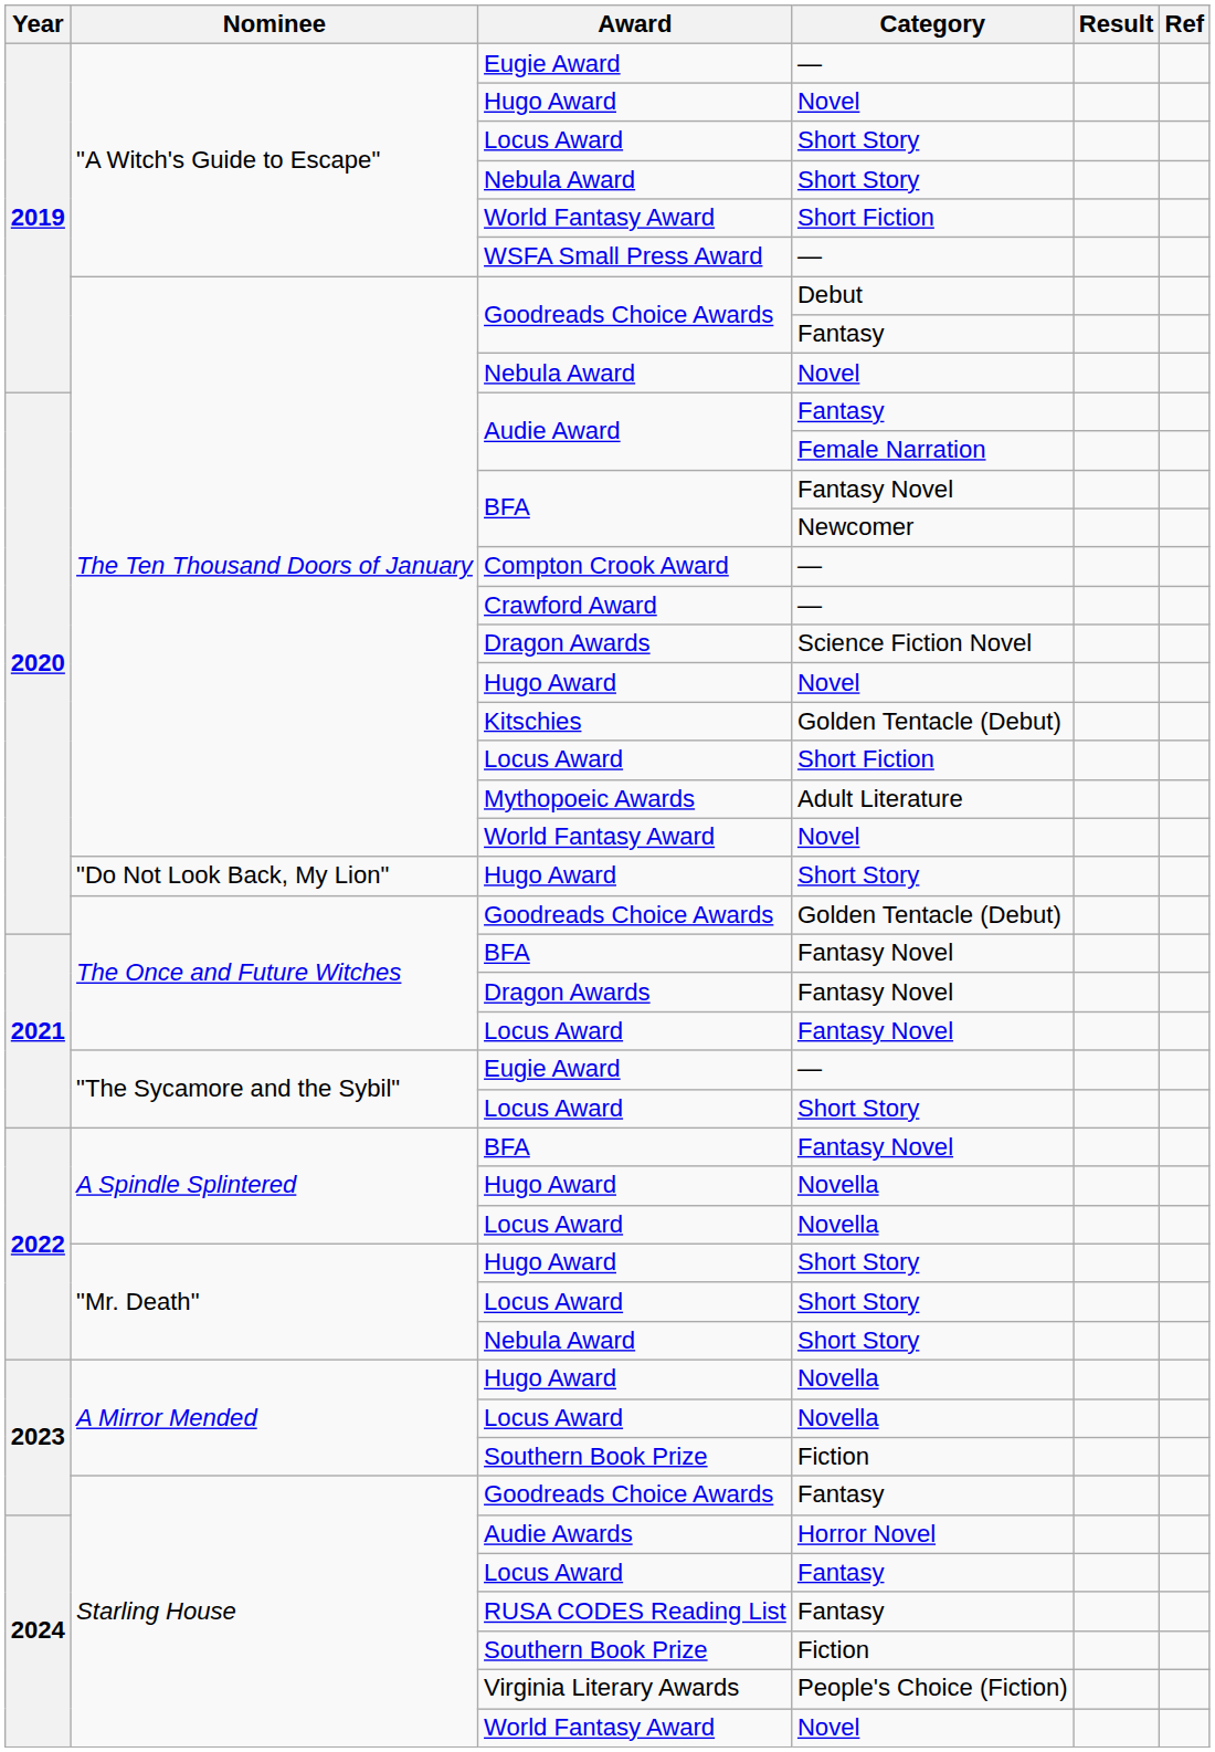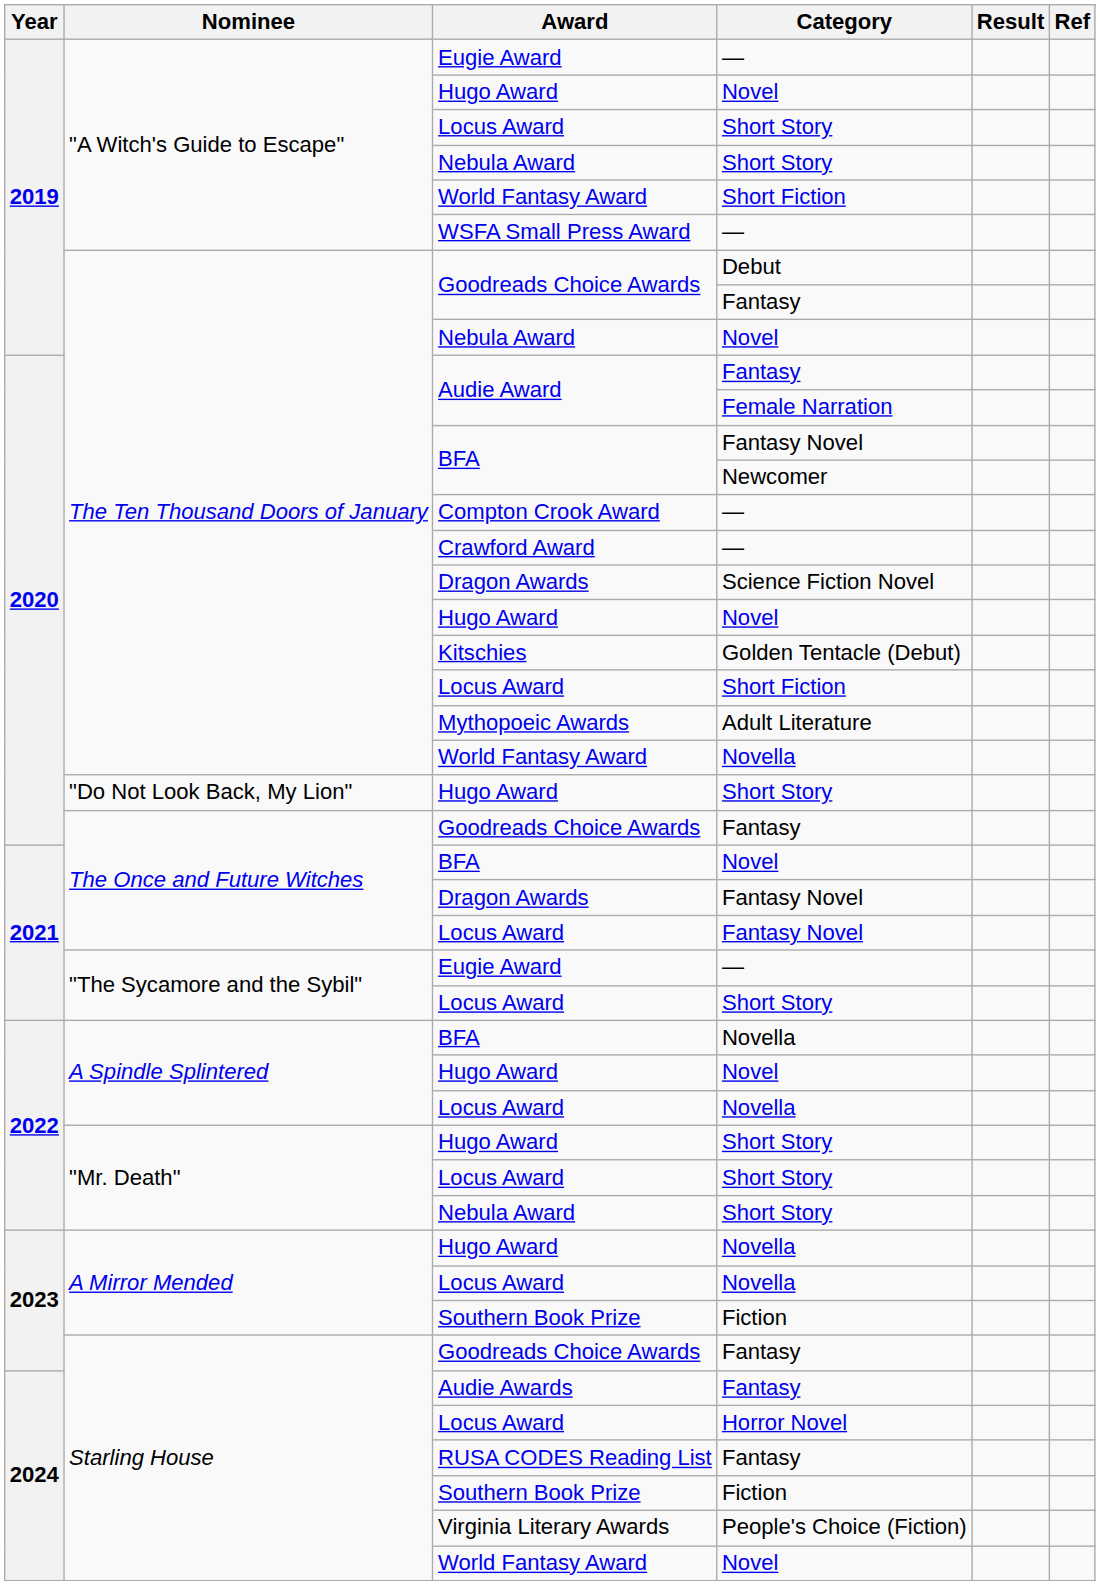The Ten Thousand Doors of January / World Fantasy Award | Category: Novel -> Novella
The Once and Future Witches / Goodreads Choice Awards | Category: Golden Tentacle (Debut) -> Fantasy
The Once and Future Witches / BFA | Category: Fantasy Novel -> Novel
A Spindle Splintered / BFA | Category: Fantasy Novel -> Novella
A Spindle Splintered / Hugo Award | Category: Novella -> Novel
Audie Awards | Category: Horror Novel -> Fantasy
Starling House / Locus Award | Category: Fantasy -> Horror Novel
